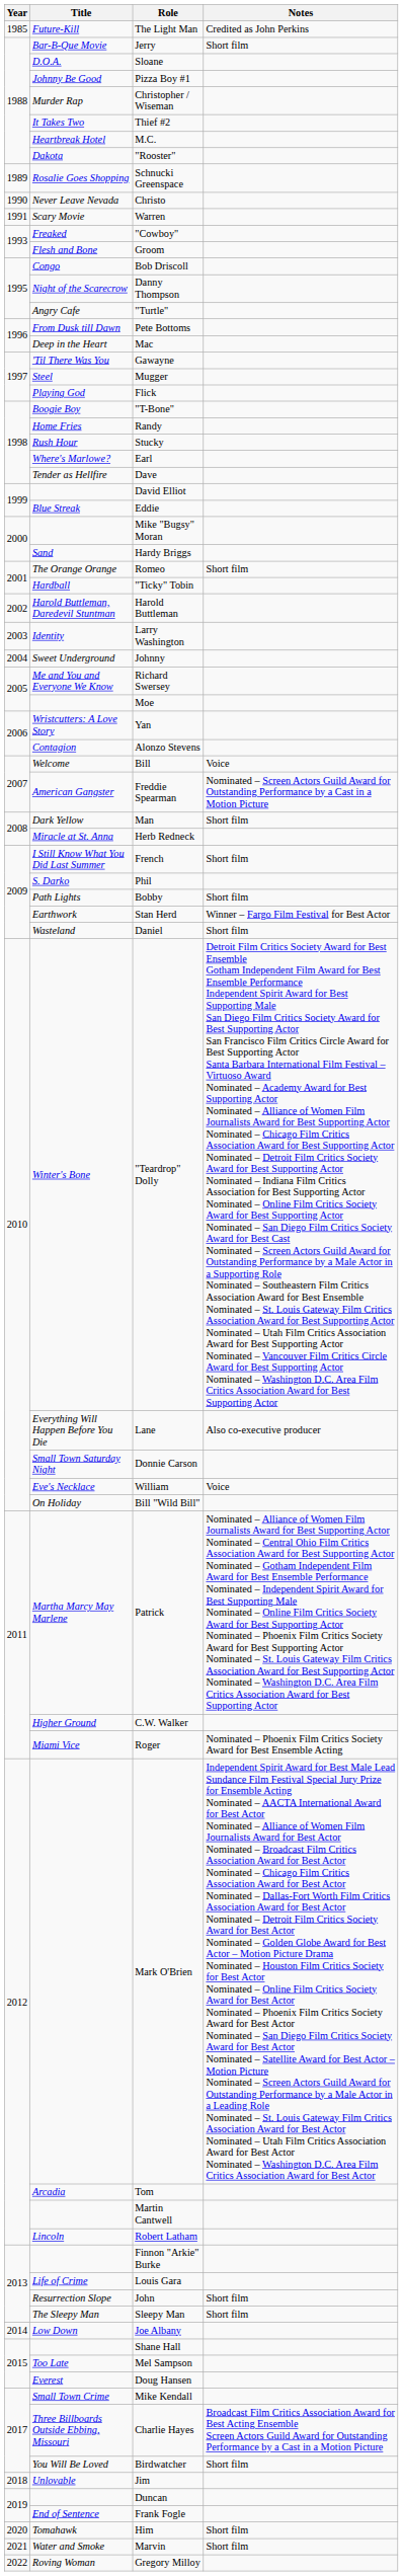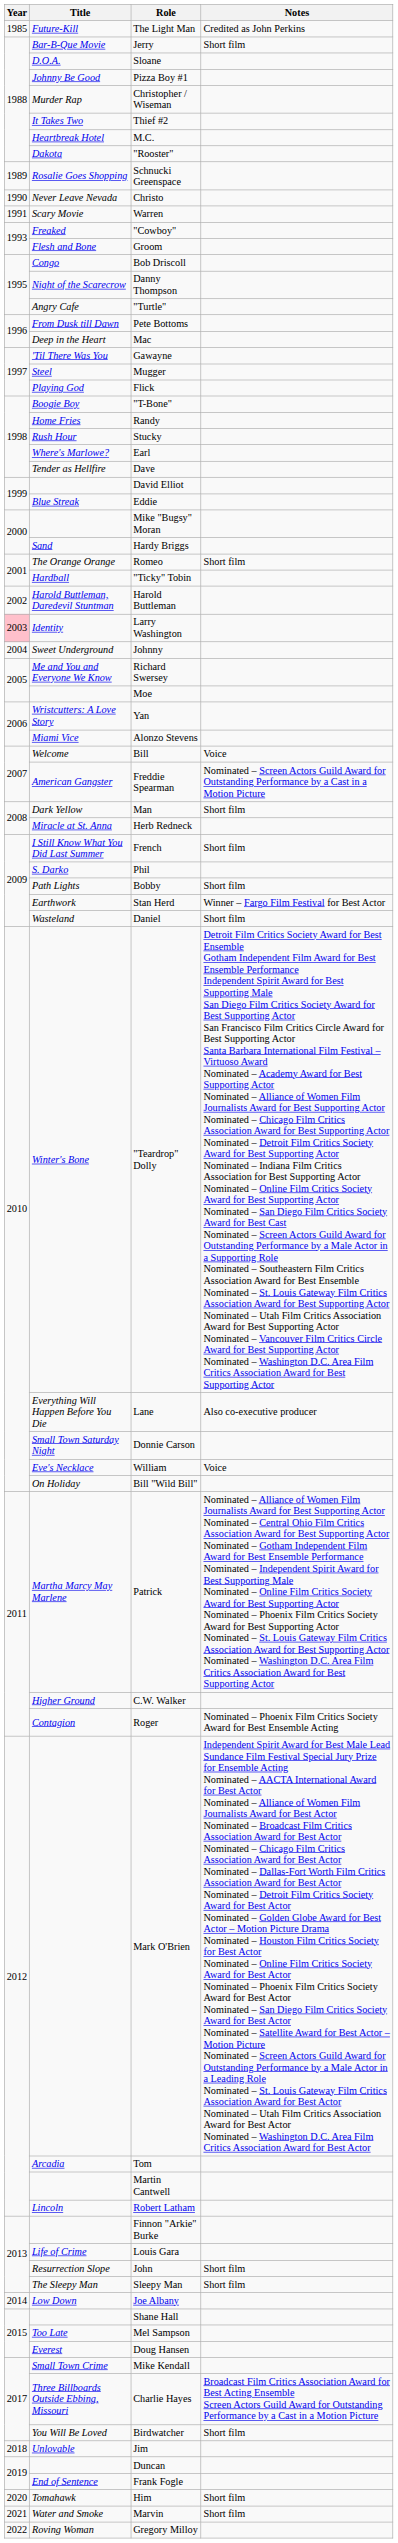Larry Washington | Year: no background -> pink background
Alonzo Stevens | Title: Contagion -> Miami Vice
Roger | Title: Miami Vice -> Contagion
